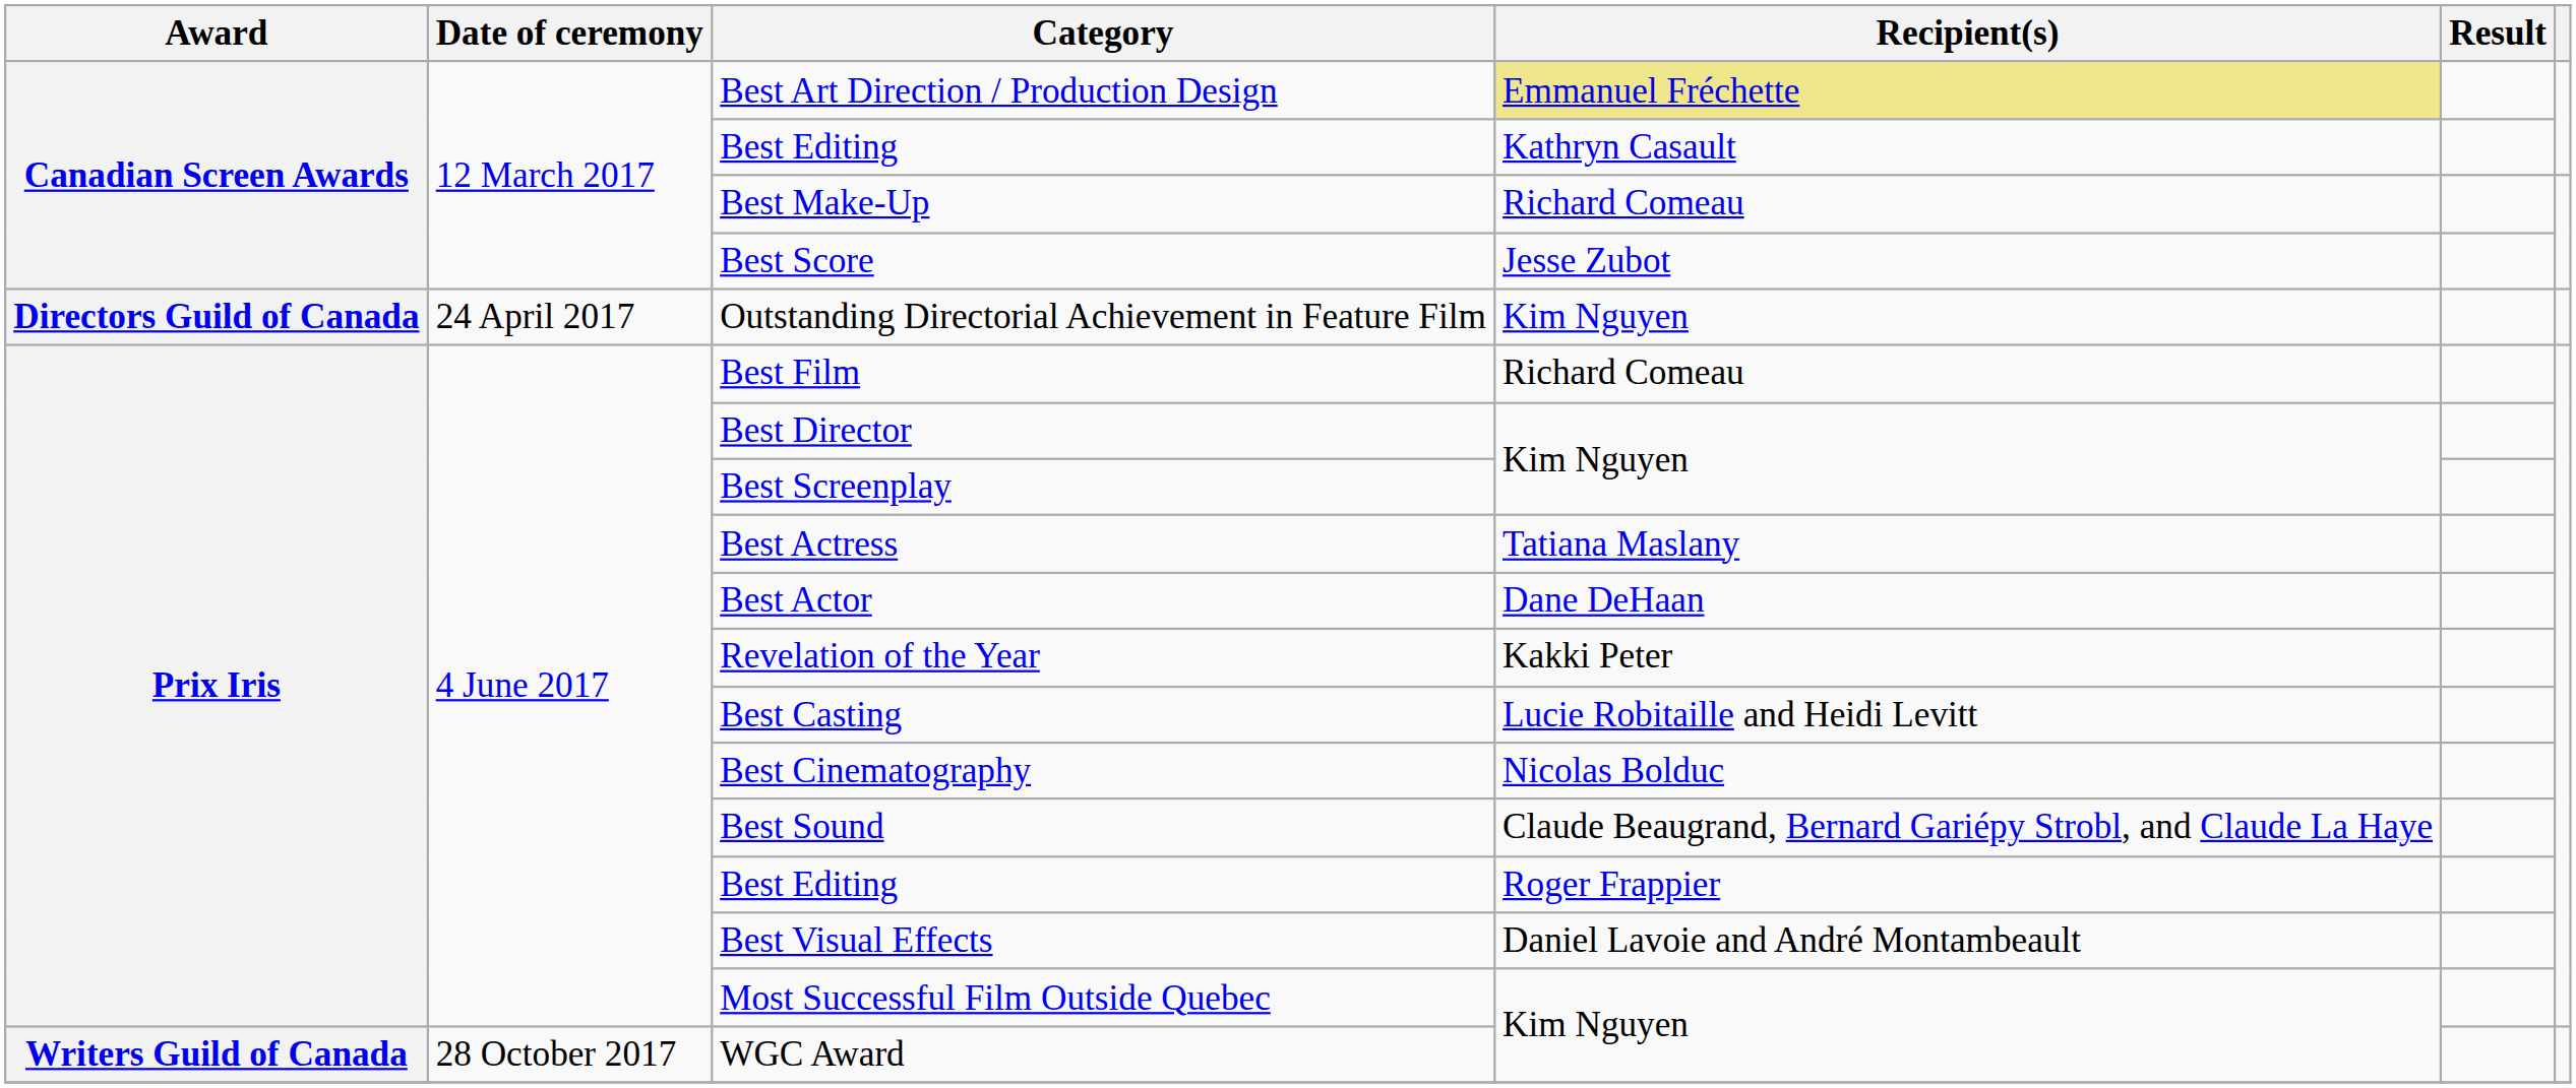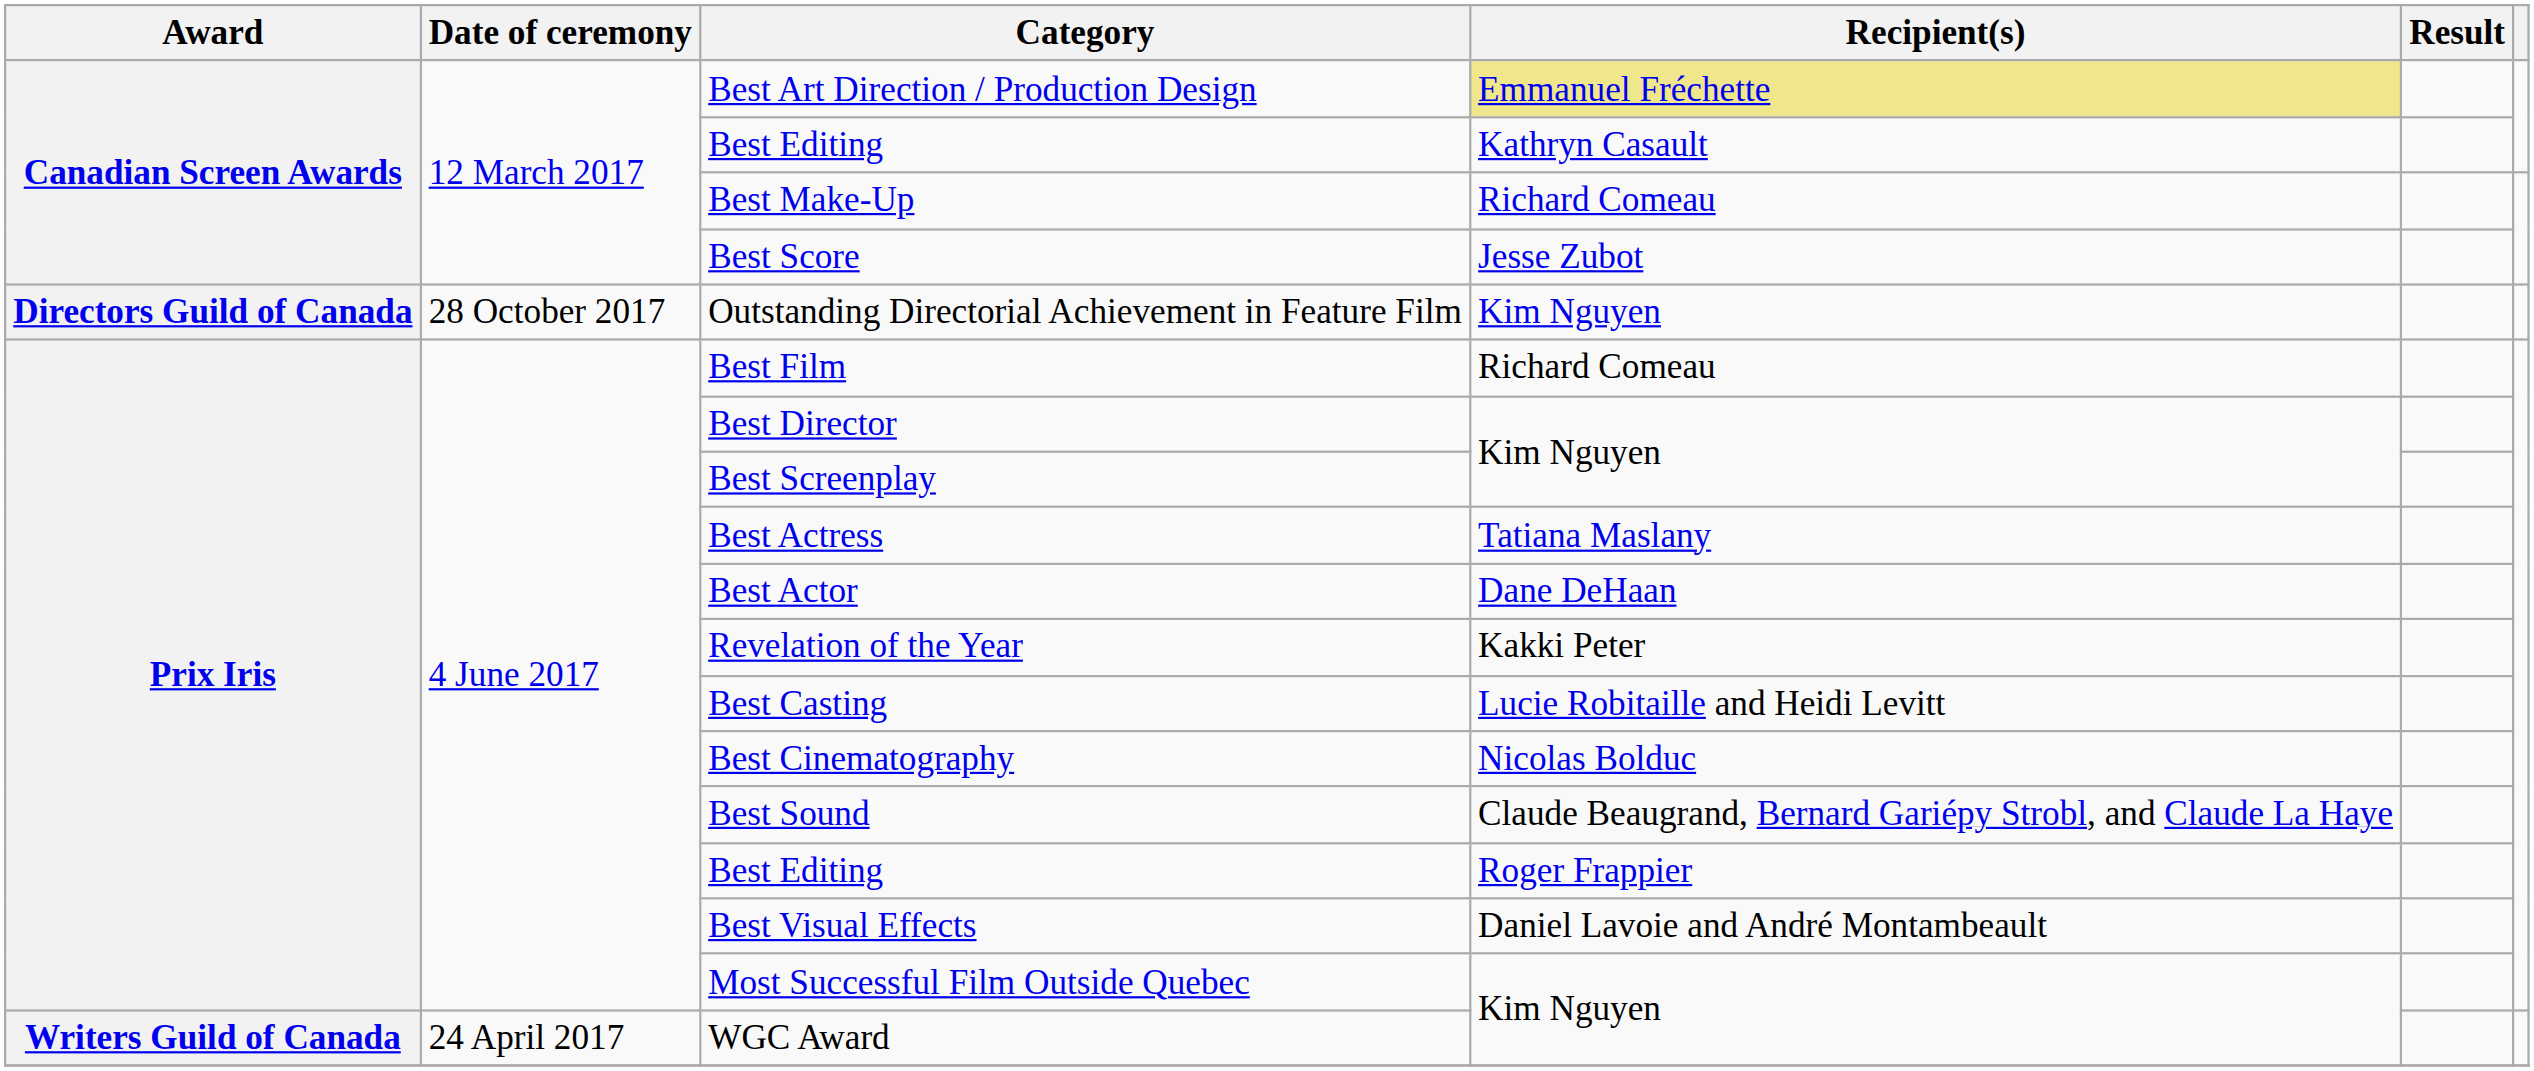Outstanding Directorial Achievement in Feature Film | Date of ceremony: 24 April 2017 -> 28 October 2017
WGC Award | Date of ceremony: 28 October 2017 -> 24 April 2017
